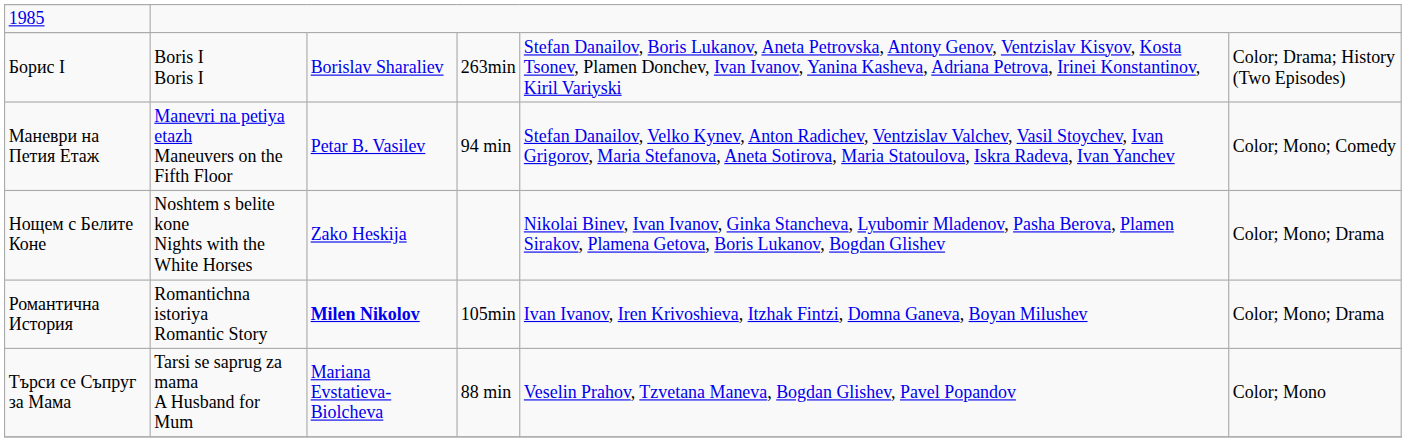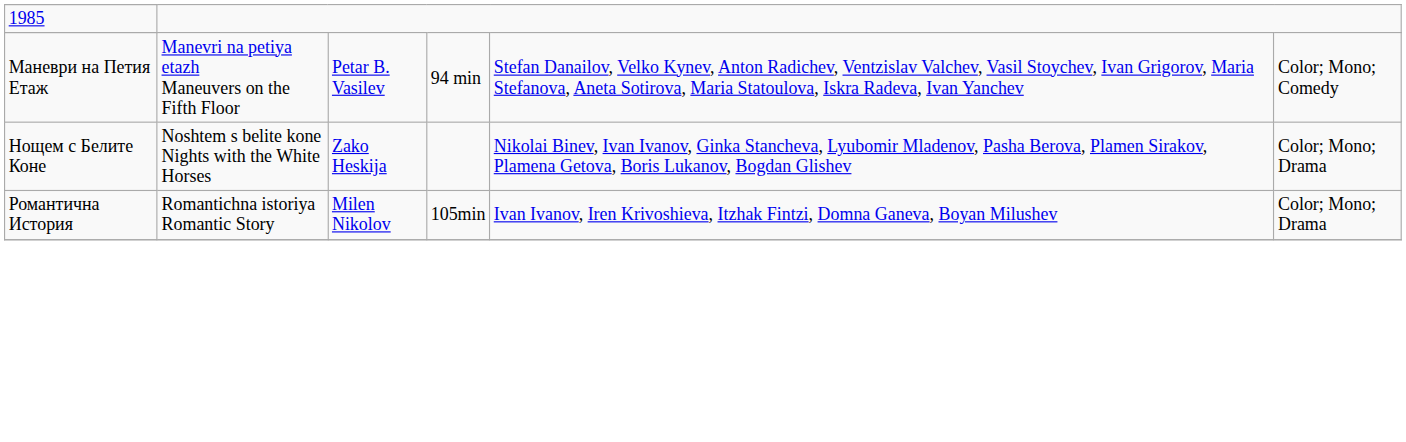- row: Борис I | Boris I Boris I | Borislav Sharaliev | 263min | Stefan Danailov, Boris Lukanov, Aneta Petrovska, Antony Genov, Ventzislav Kisyov, Kosta Tsonev, Plamen Donchev, Ivan Ivanov, Yanina Kasheva, Adriana Petrova, Irinei Konstantinov, Kiril Variyski | Color; Drama; History (Two Episodes)
Романтична История | column 3: bold -> normal
- row: Търси се Съпруг за Мама | Tarsi se saprug za mama A Husband for Mum | Mariana Evstatieva-Biolcheva | 88 min | Veselin Prahov, Tzvetana Maneva, Bogdan Glishev, Pavel Popandov | Color; Mono
